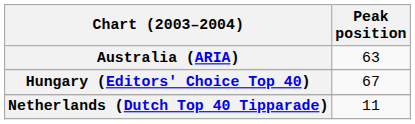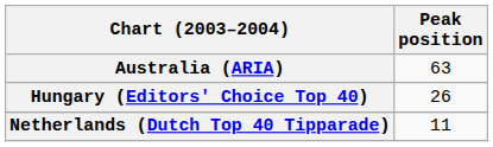Hungary (Editors' Choice Top 40) | Peak position: 67 -> 26
